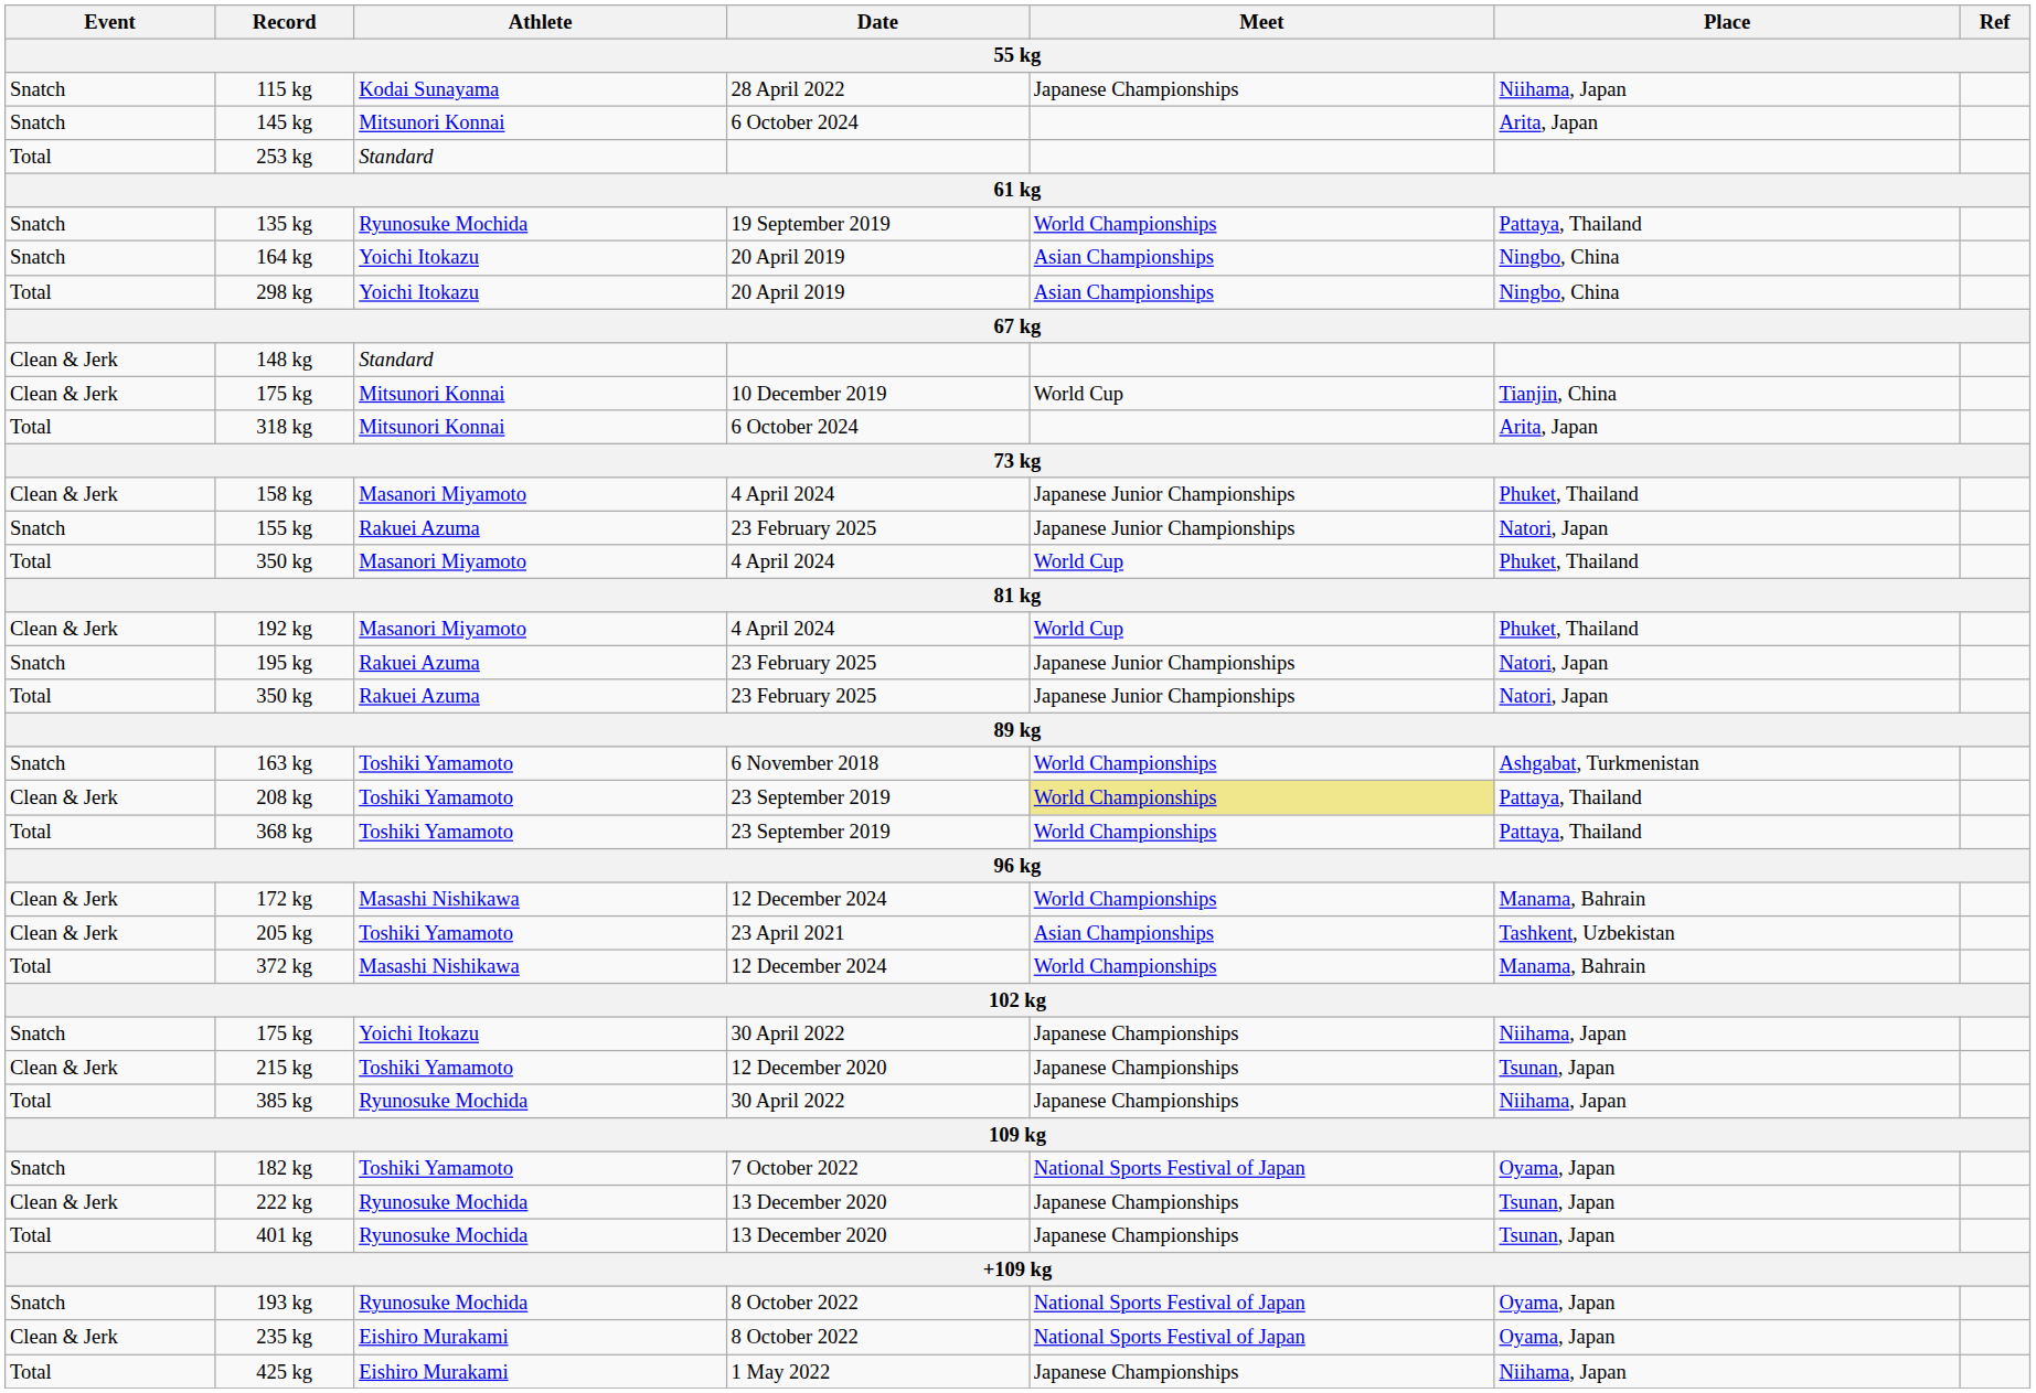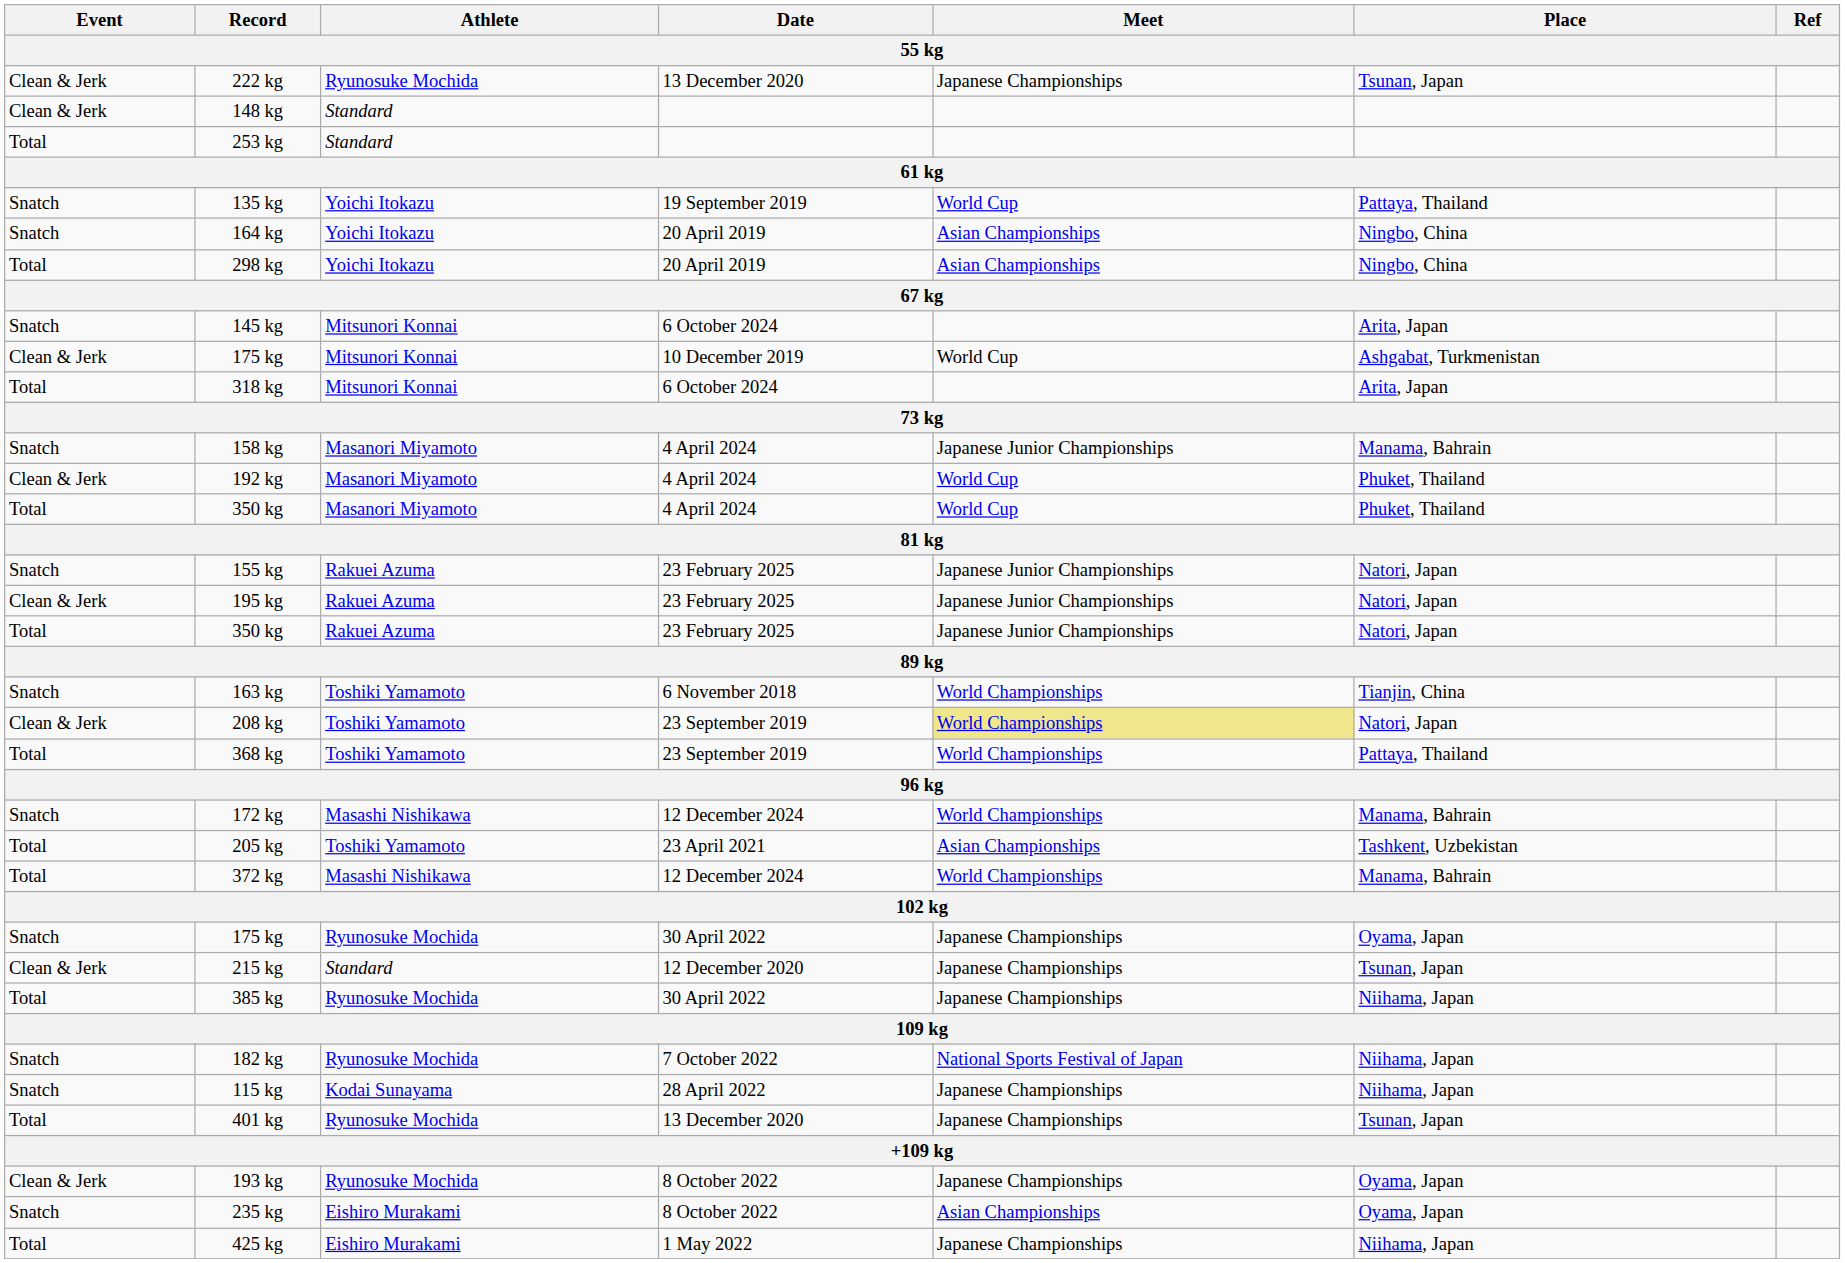rows swapped: 115 kg <-> 222 kg
rows swapped: 148 kg <-> 145 kg
135 kg | Athlete: Ryunosuke Mochida -> Yoichi Itokazu
135 kg | Meet: World Championships -> World Cup
175 kg / 10 December 2019 | Place: Tianjin, China -> Ashgabat, Turkmenistan
158 kg | Event: Clean & Jerk -> Snatch
158 kg | Place: Phuket, Thailand -> Manama, Bahrain
rows swapped: 192 kg <-> 155 kg
195 kg | Event: Snatch -> Clean & Jerk
163 kg | Place: Ashgabat, Turkmenistan -> Tianjin, China
208 kg | Place: Pattaya, Thailand -> Natori, Japan
172 kg | Event: Clean & Jerk -> Snatch
205 kg | Event: Clean & Jerk -> Total
175 kg / 30 April 2022 | Athlete: Yoichi Itokazu -> Ryunosuke Mochida
175 kg / 30 April 2022 | Place: Niihama, Japan -> Oyama, Japan
215 kg | Athlete: Toshiki Yamamoto -> Standard
182 kg | Athlete: Toshiki Yamamoto -> Ryunosuke Mochida
182 kg | Place: Oyama, Japan -> Niihama, Japan
193 kg | Event: Snatch -> Clean & Jerk
193 kg | Meet: National Sports Festival of Japan -> Japanese Championships
235 kg | Event: Clean & Jerk -> Snatch
235 kg | Meet: National Sports Festival of Japan -> Asian Championships
